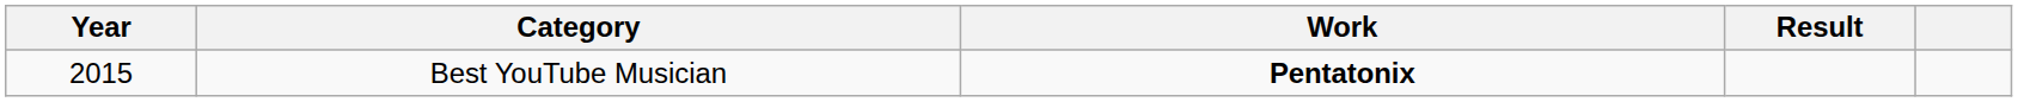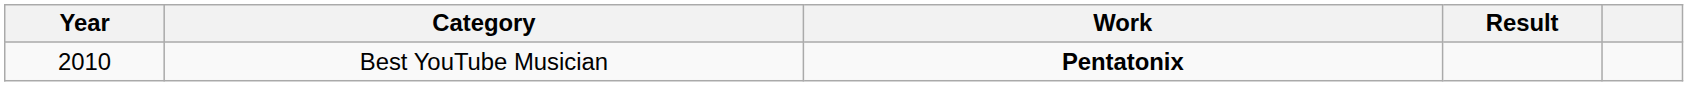Best YouTube Musician | Year: 2015 -> 2010
